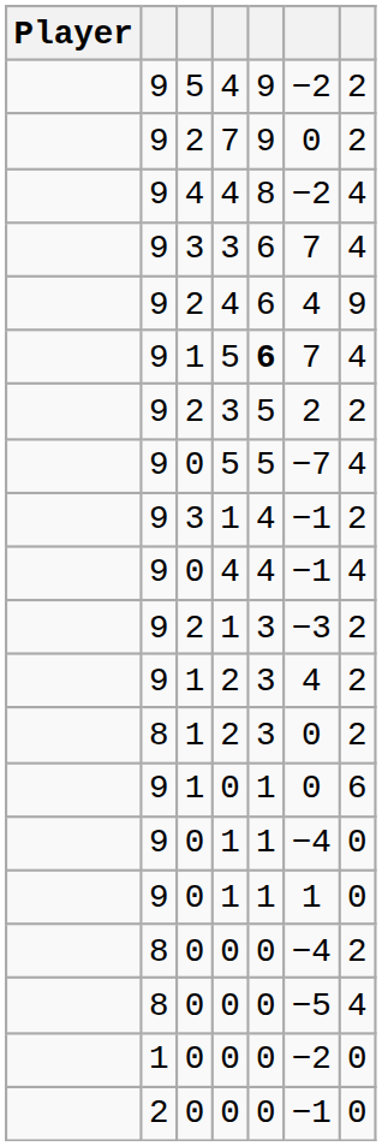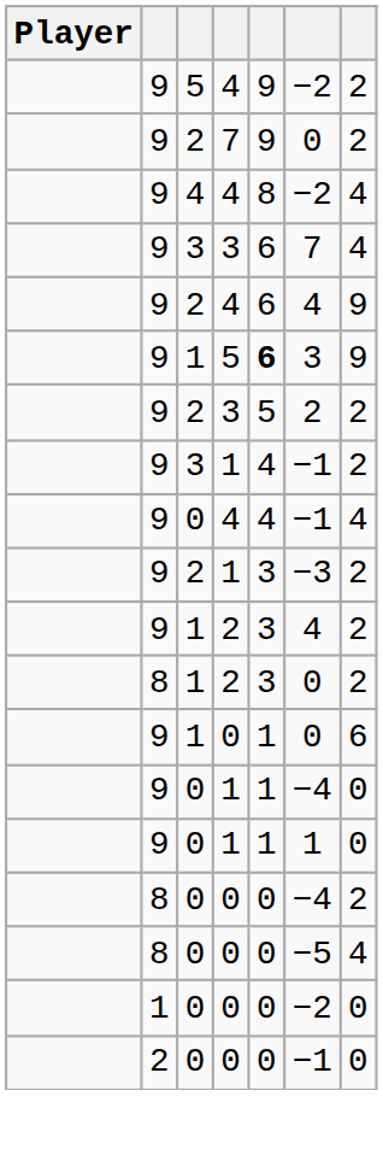1 / 5 | column 6: 7 -> 3
1 / 5 | column 7: 4 -> 9
- row: 9 | 0 | 5 | 5 | −7 | 4
